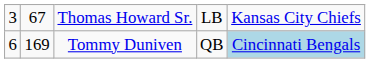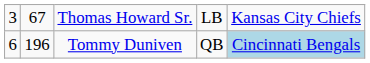Tommy Duniven | column 2: 169 -> 196
